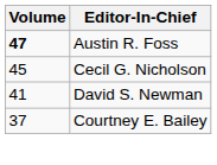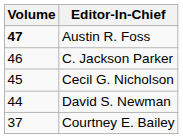+ row: 46 | C. Jackson Parker
David S. Newman | Volume: 41 -> 44
